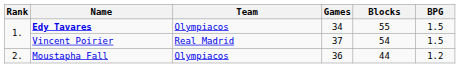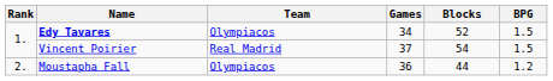Edy Tavares | Blocks: 55 -> 52
